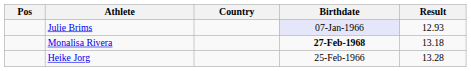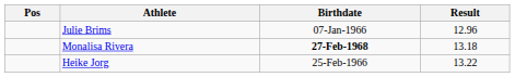- column: Country
Julie Brims | Birthdate: lavender background -> no background
Julie Brims | Result: 12.93 -> 12.96
Heike Jorg | Result: 13.28 -> 13.22
